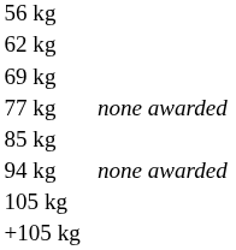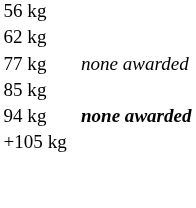- row: 69 kg
94 kg | column 4: normal -> bold
- row: 105 kg
